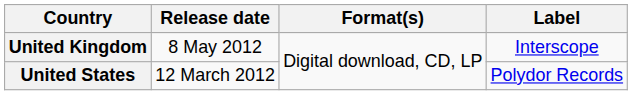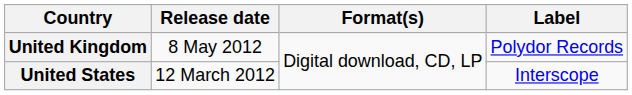United Kingdom | Label: Interscope -> Polydor Records
United States | Label: Polydor Records -> Interscope
